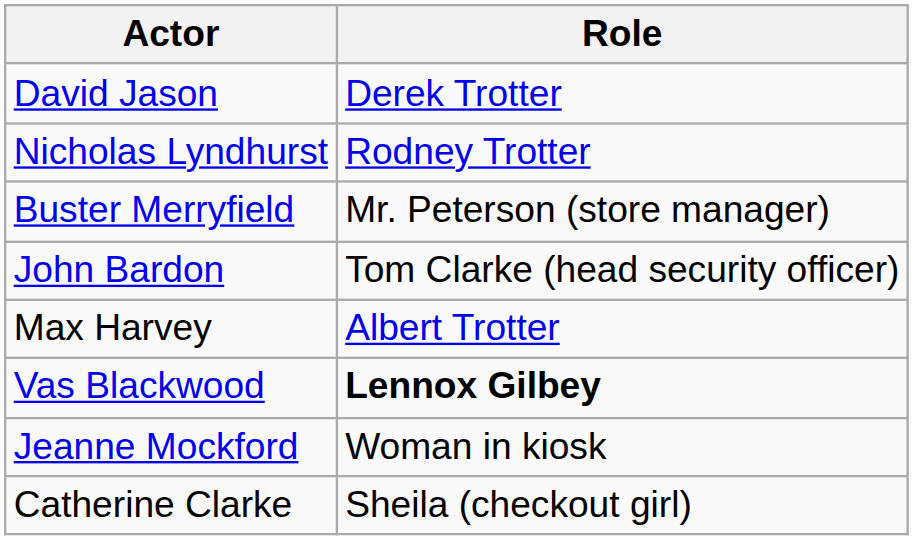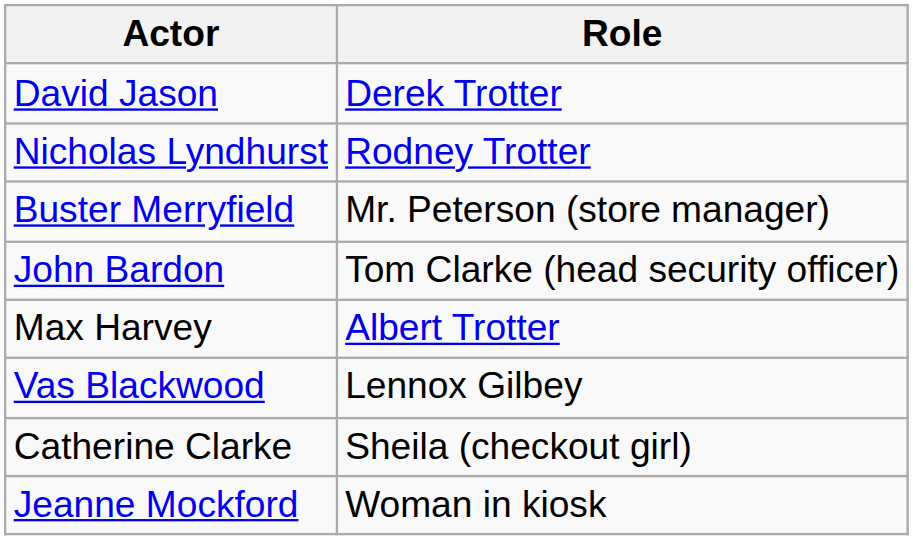Vas Blackwood | Role: bold -> normal
rows swapped: Jeanne Mockford <-> Catherine Clarke
